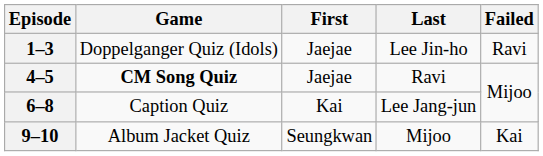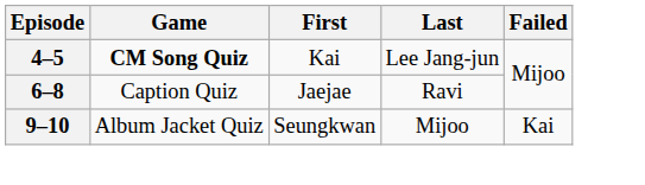- row: 1–3 | Doppelganger Quiz (Idols) | Jaejae | Lee Jin-ho | Ravi
4–5 | First: Jaejae -> Kai
4–5 | Last: Ravi -> Lee Jang-jun
6–8 | First: Kai -> Jaejae
6–8 | Last: Lee Jang-jun -> Ravi
